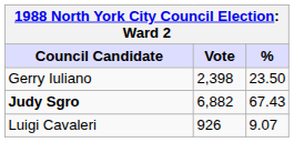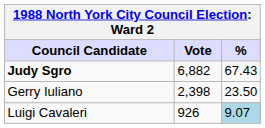rows swapped: Judy Sgro <-> Gerry Iuliano
Luigi Cavaleri | %: no background -> lightblue background
